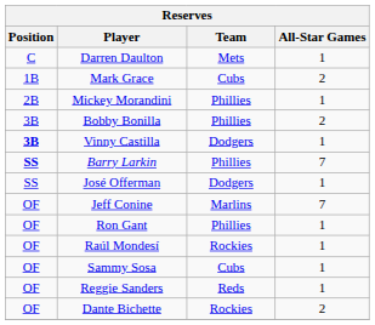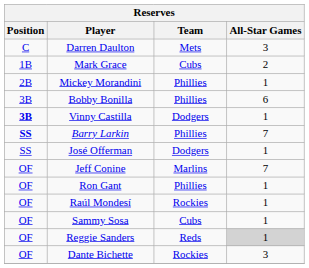Darren Daulton | All-Star Games: 1 -> 3
Bobby Bonilla | All-Star Games: 2 -> 6
Reggie Sanders | All-Star Games: no background -> lightgrey background
Dante Bichette | All-Star Games: 2 -> 3
